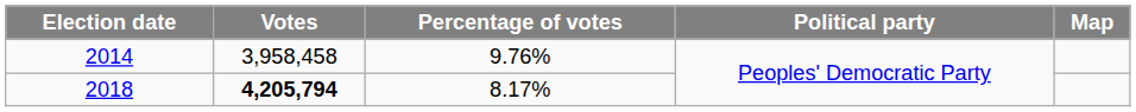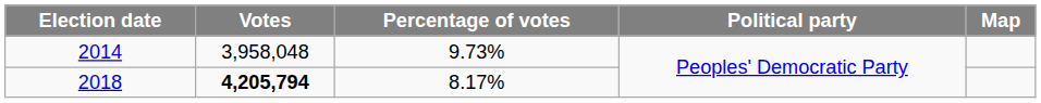2014 | Votes: 3,958,458 -> 3,958,048
2014 | Percentage of votes: 9.76% -> 9.73%
